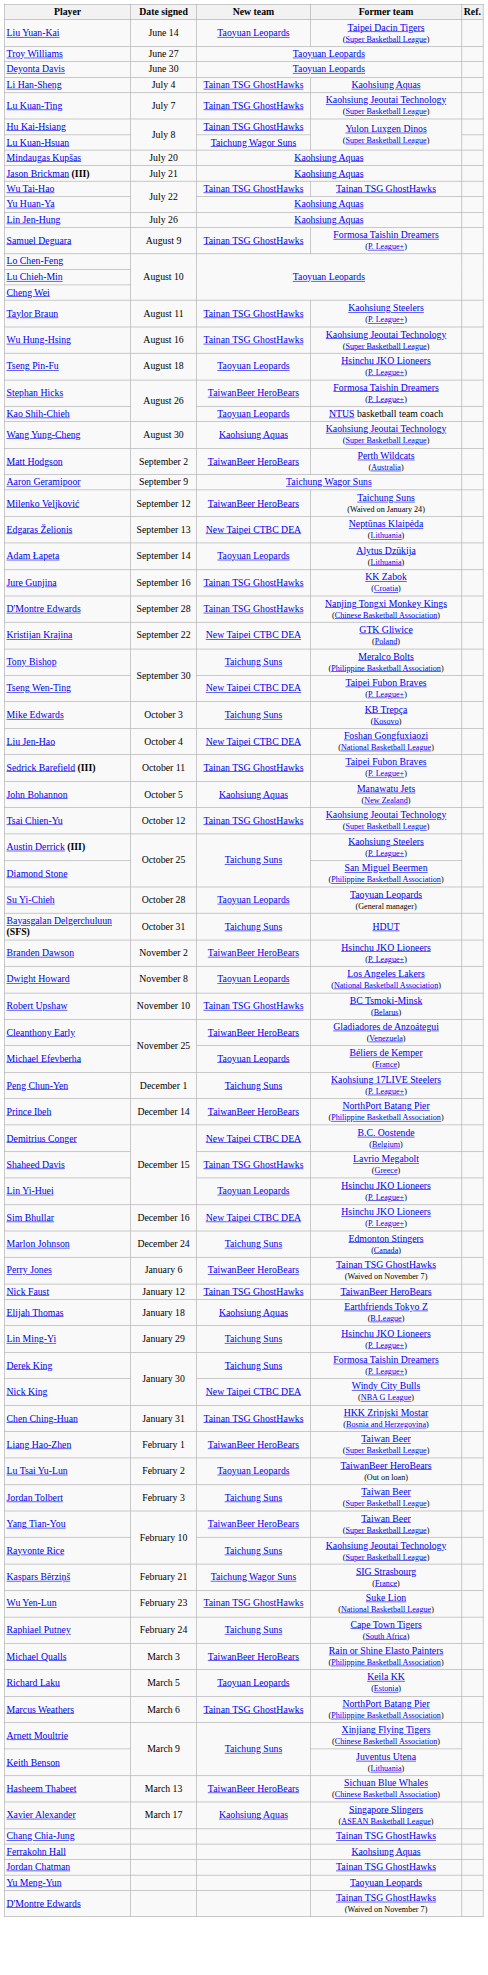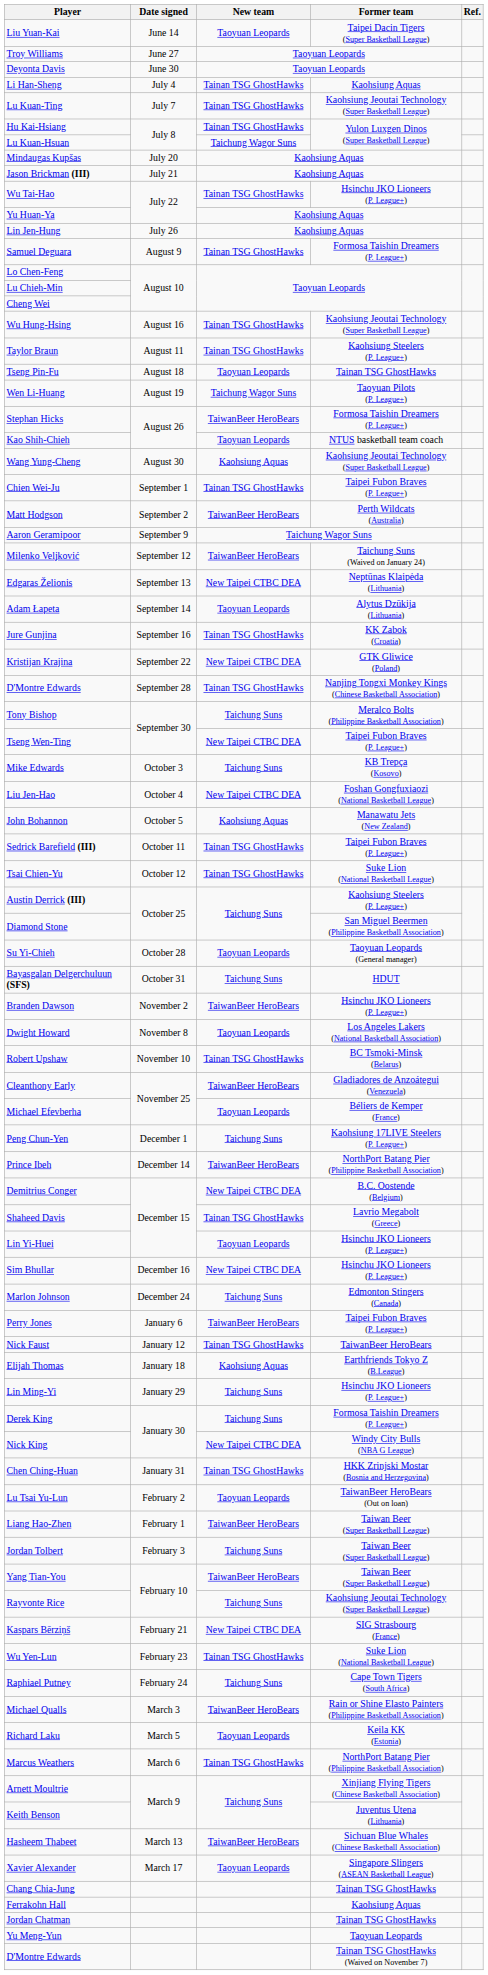Wu Tai-Hao | Former team: Tainan TSG GhostHawks -> Hsinchu JKO Lioneers (P. League+)
rows swapped: Taylor Braun <-> Wu Hung-Hsing
Tseng Pin-Fu | Former team: Hsinchu JKO Lioneers (P. League+) -> Tainan TSG GhostHawks
+ row: Wen Li-Huang | August 19 | Taichung Wagor Suns | Taoyuan Pilots (P. League+)
+ row: Chien Wei-Ju | September 1 | Tainan TSG GhostHawks | Taipei Fubon Braves (P. League+)
rows swapped: Kristijan Krajina <-> D'Montre Edwards / September 28
rows swapped: John Bohannon <-> Sedrick Barefield (III)
Tsai Chien-Yu | Former team: Kaohsiung Jeoutai Technology (Super Basketball League) -> Suke Lion (National Basketball League)
Perry Jones | Former team: Tainan TSG GhostHawks (Waived on November 7) -> Taipei Fubon Braves (P. League+)
rows swapped: Liang Hao-Zhen <-> Lu Tsai Yu-Lun
Kaspars Bērziņš | New team: Taichung Wagor Suns -> New Taipei CTBC DEA
Xavier Alexander | New team: Kaohsiung Aquas -> Taoyuan Leopards
